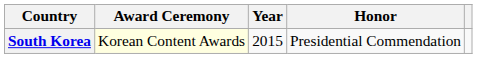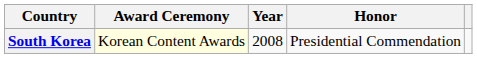South Korea | Year: 2015 -> 2008
